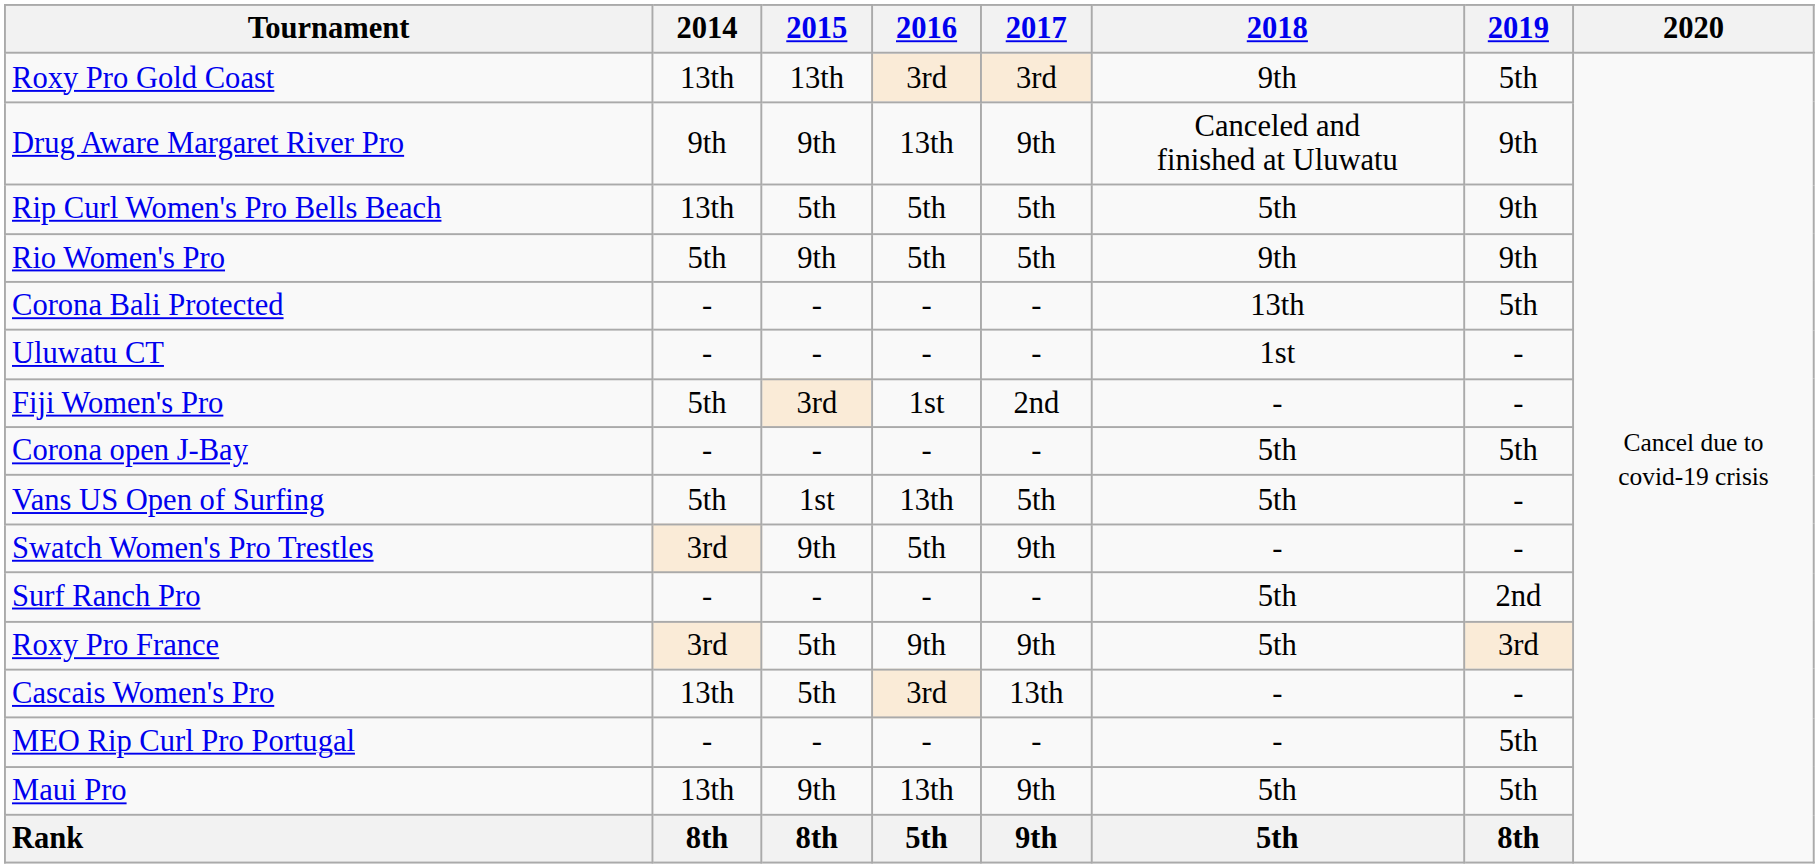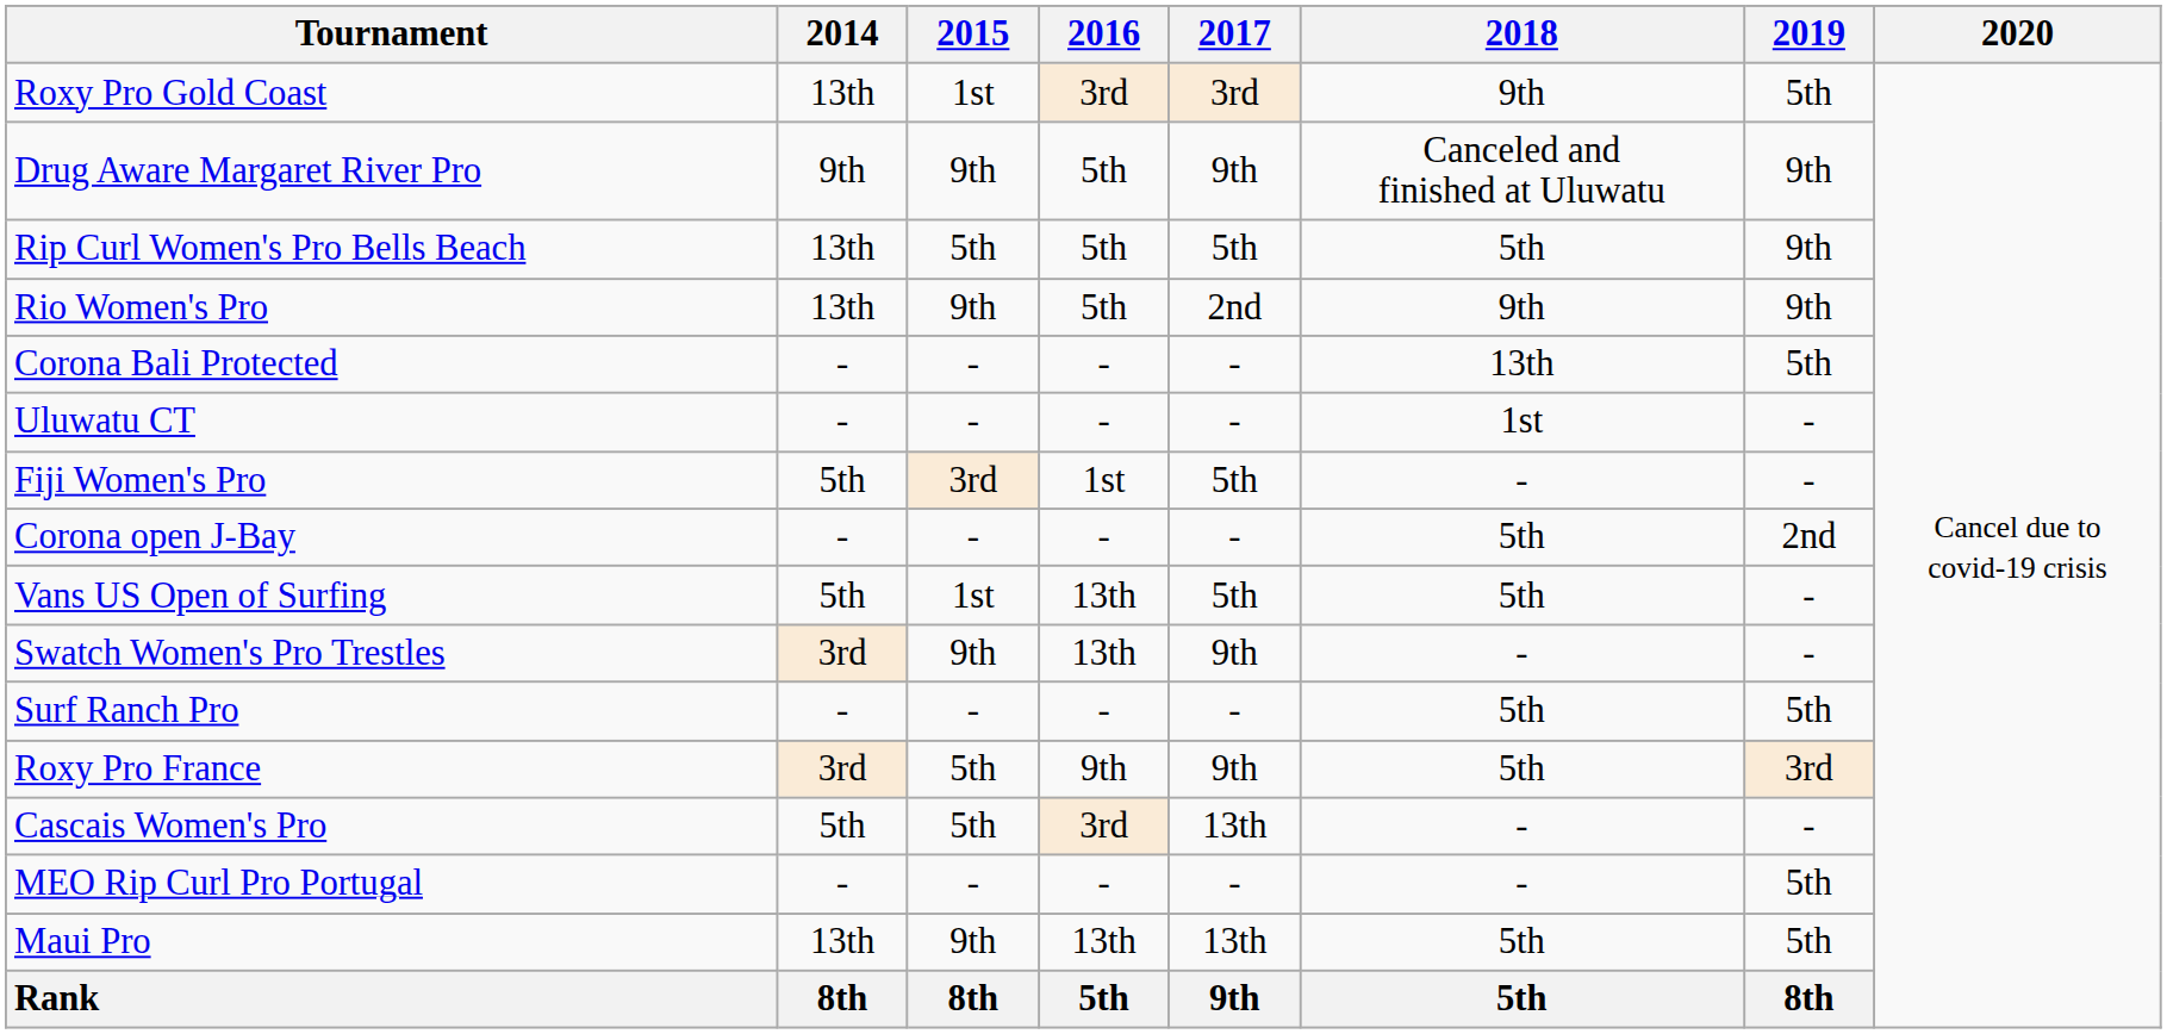Roxy Pro Gold Coast | 2015: 13th -> 1st
Drug Aware Margaret River Pro | 2016: 13th -> 5th
Rio Women's Pro | 2014: 5th -> 13th
Rio Women's Pro | 2017: 5th -> 2nd
Fiji Women's Pro | 2017: 2nd -> 5th
Corona open J-Bay | 2019: 5th -> 2nd
Swatch Women's Pro Trestles | 2016: 5th -> 13th
Surf Ranch Pro | 2019: 2nd -> 5th
Cascais Women's Pro | 2014: 13th -> 5th
Maui Pro | 2017: 9th -> 13th
